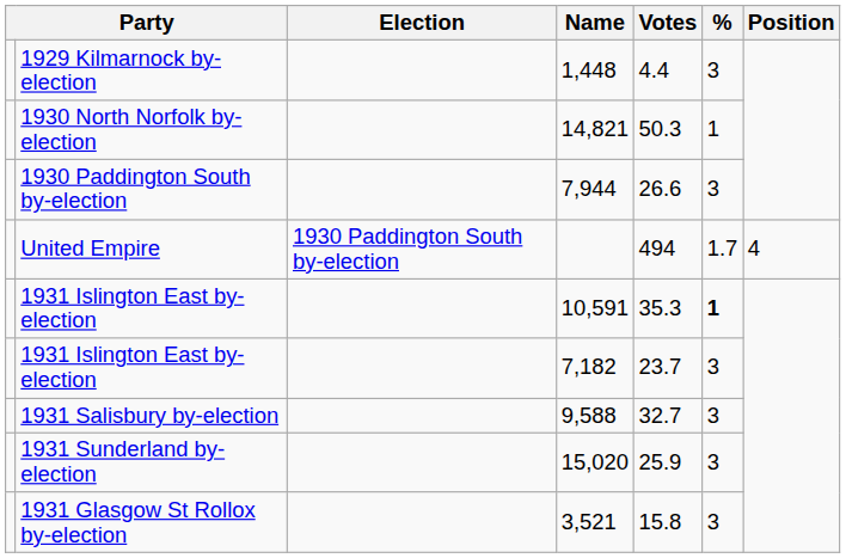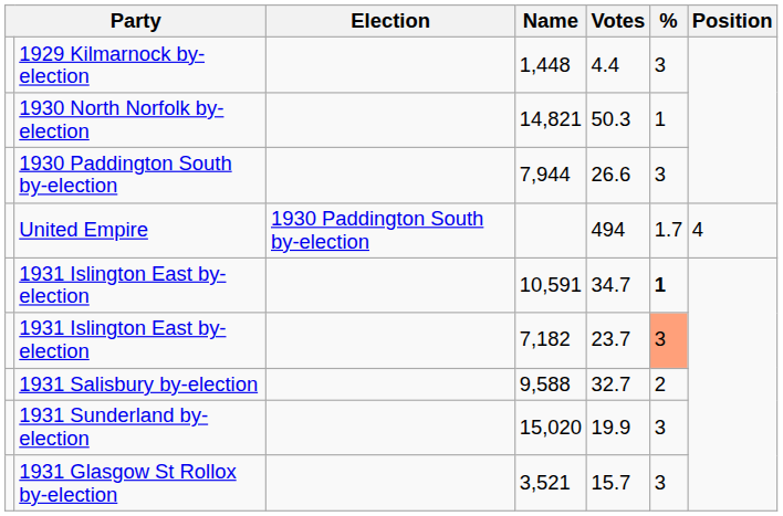10,591 | Votes: 35.3 -> 34.7
7,182 | %: no background -> lightsalmon background
9,588 | %: 3 -> 2
15,020 | Votes: 25.9 -> 19.9
3,521 | Votes: 15.8 -> 15.7
